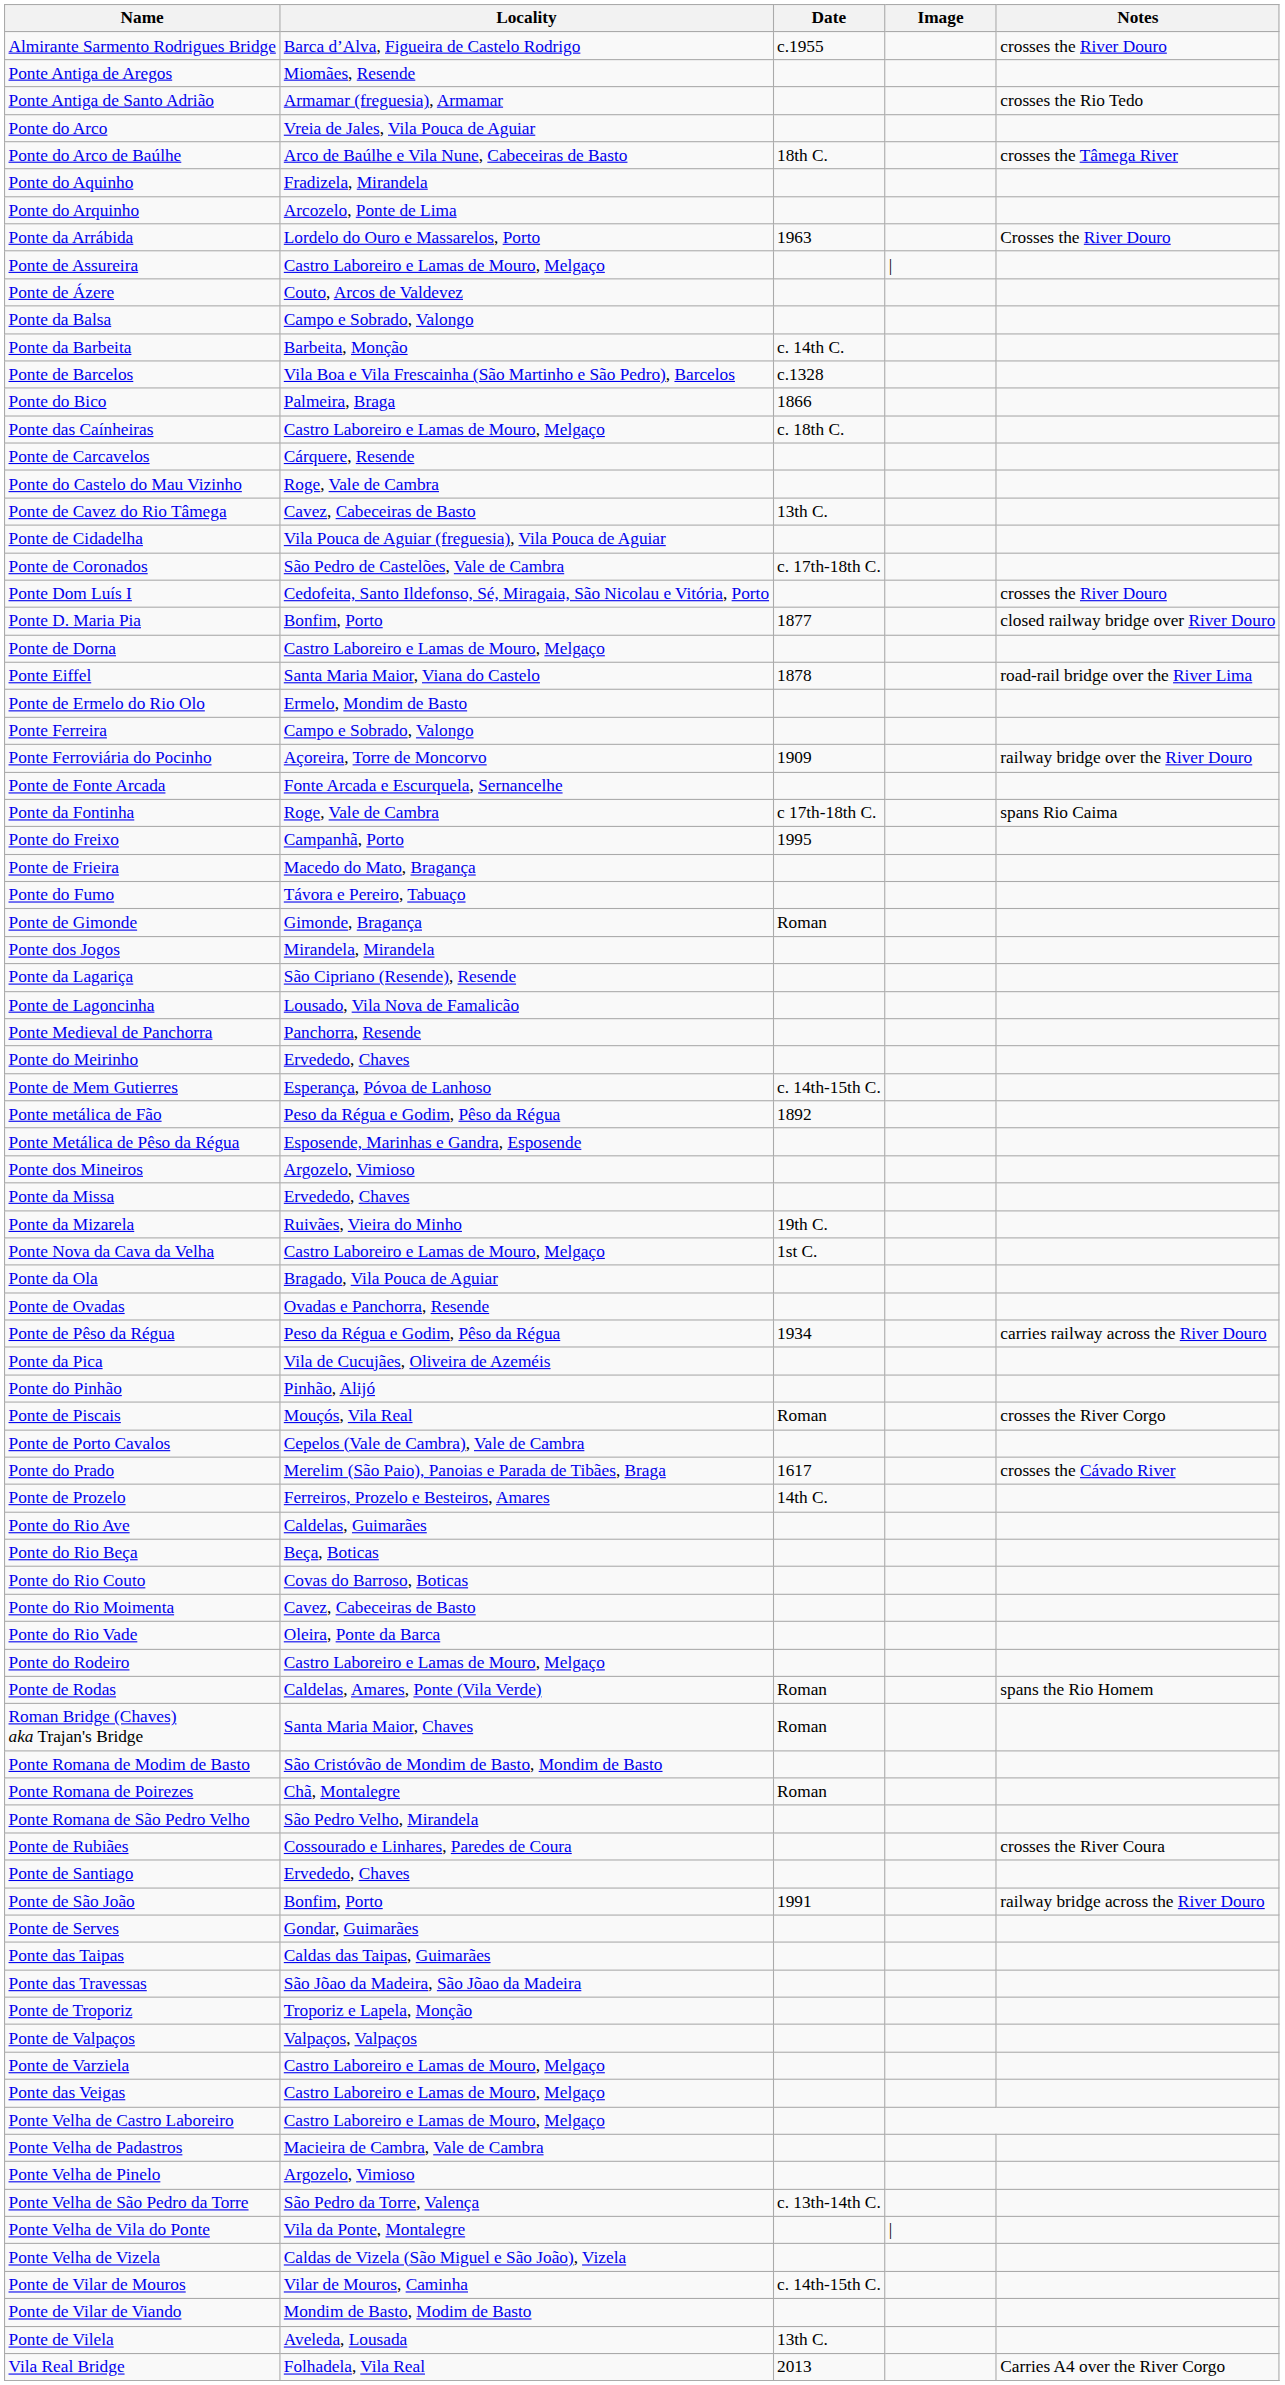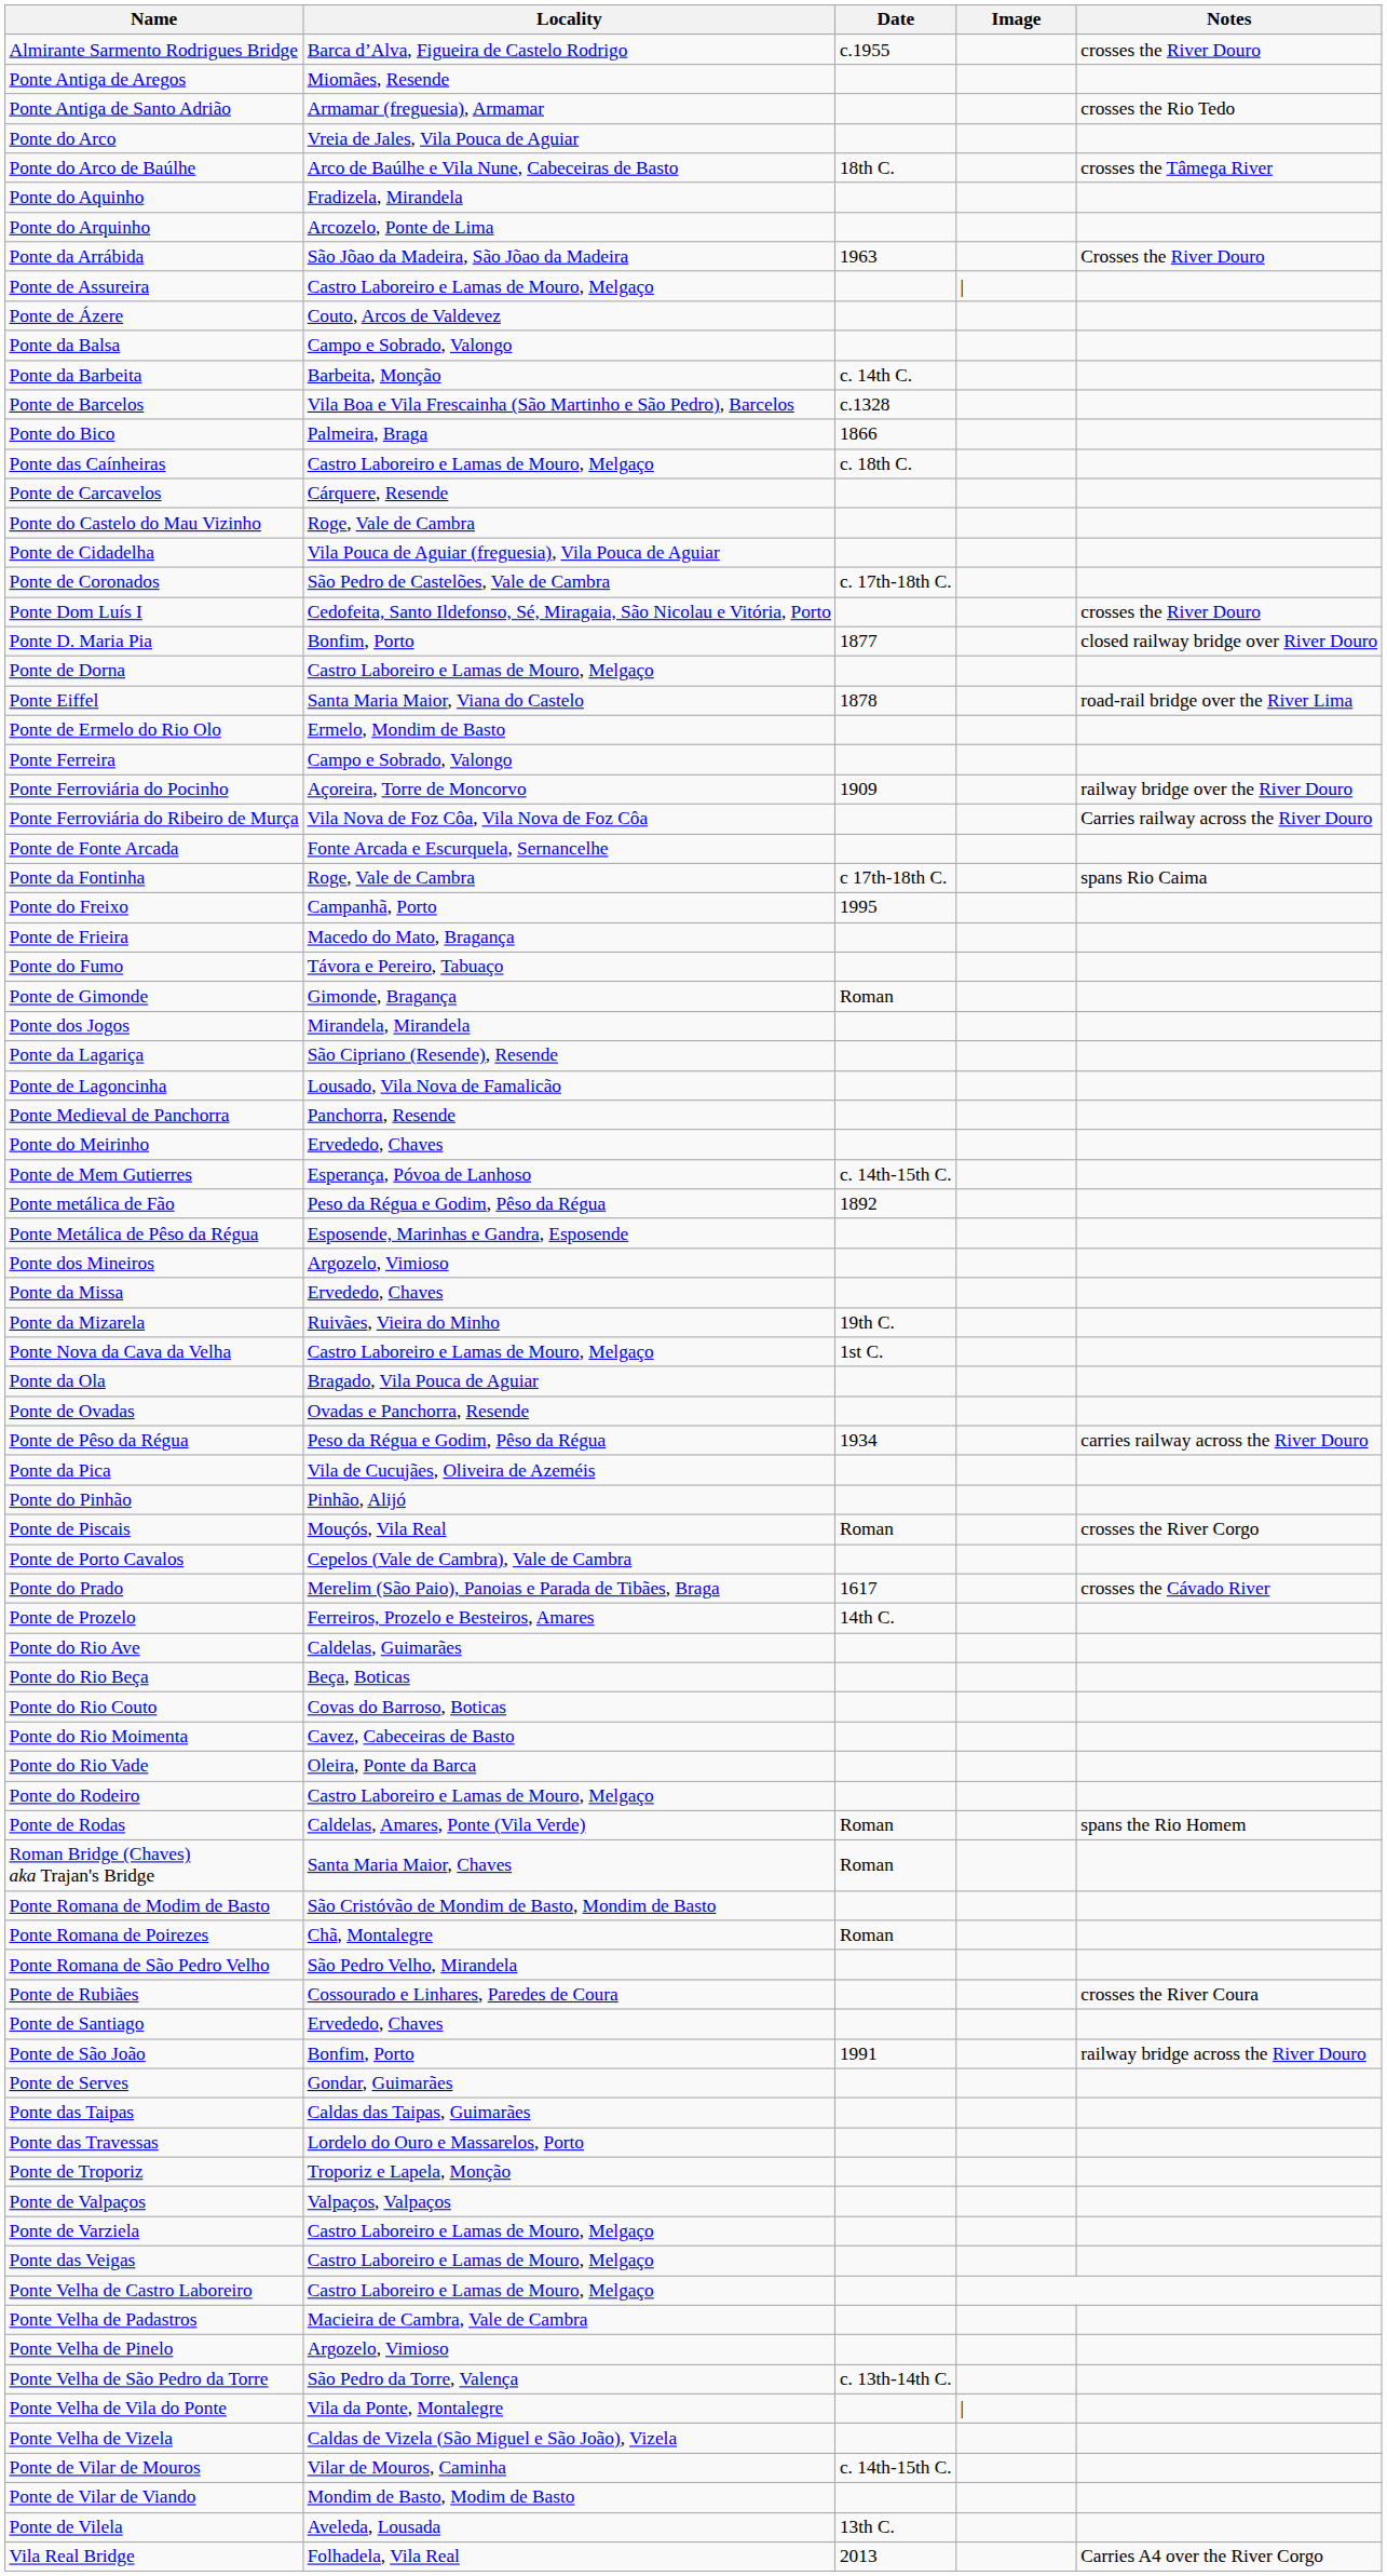Ponte da Arrábida | Locality: Lordelo do Ouro e Massarelos, Porto -> São Jõao da Madeira, São Jõao da Madeira
- row: Ponte de Cavez do Rio Tâmega | Cavez, Cabeceiras de Basto | 13th C.
+ row: Ponte Ferroviária do Ribeiro de Murça | Vila Nova de Foz Côa, Vila Nova de Foz Côa | Carries railway across the River Douro
Ponte das Travessas | Locality: São Jõao da Madeira, São Jõao da Madeira -> Lordelo do Ouro e Massarelos, Porto
